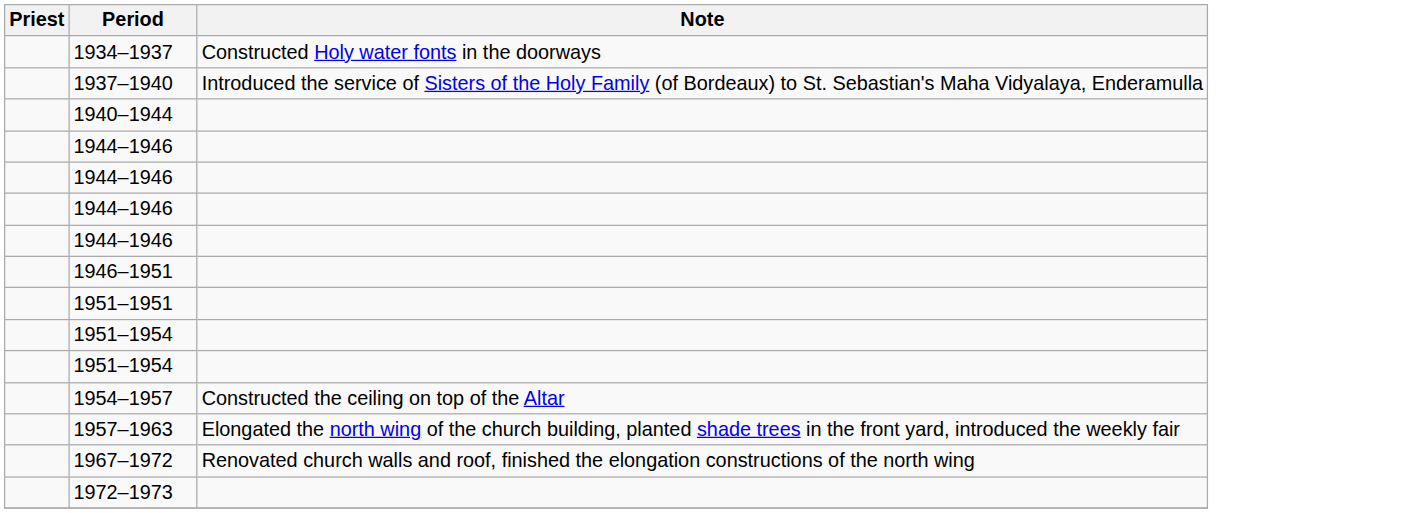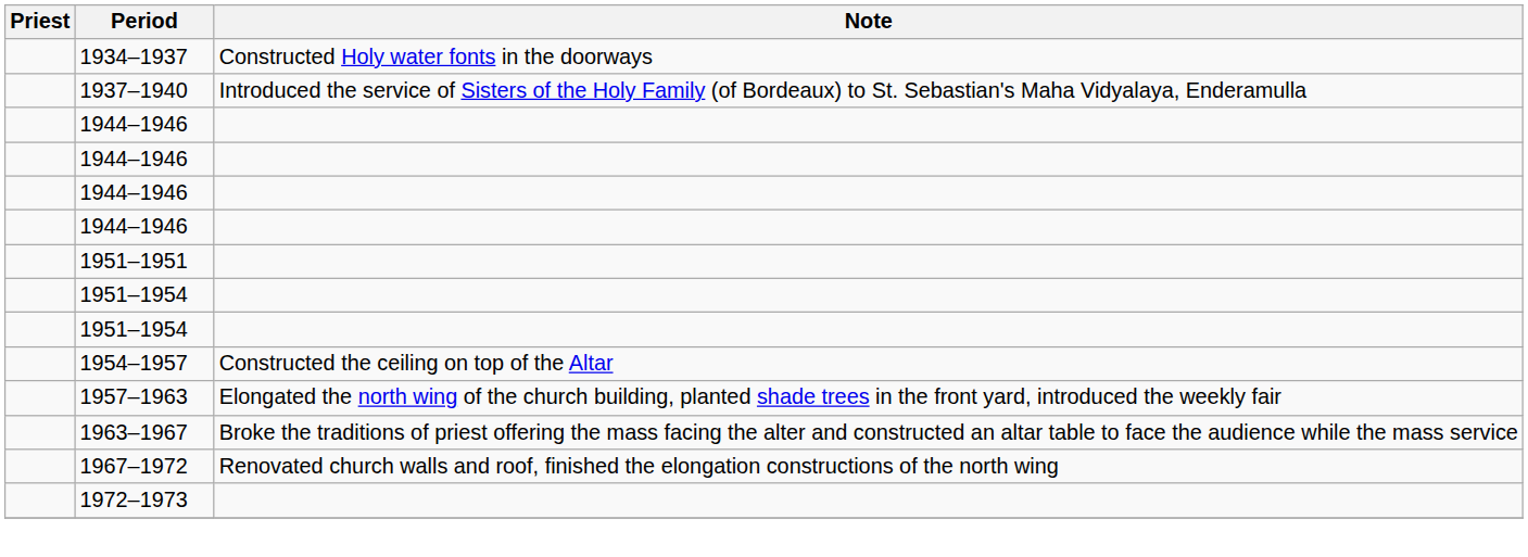- row: 1940–1944
- row: 1946–1951
+ row: 1963–1967 | Broke the traditions of priest offering the mass facing the alter and constructed an altar table to face the audience while the mass service
